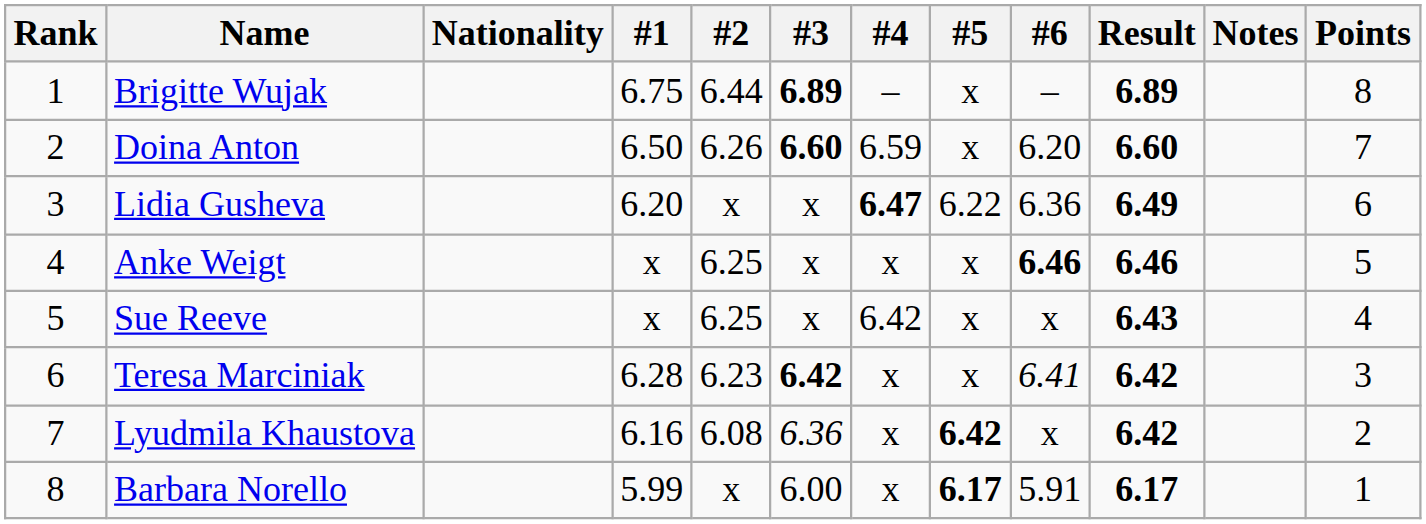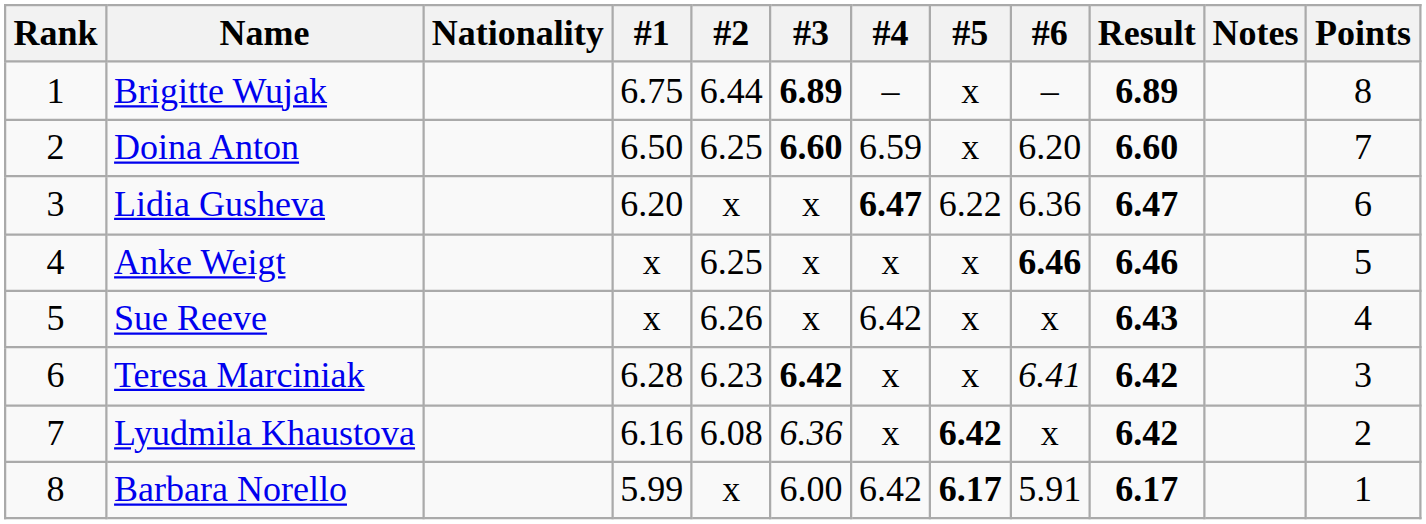Doina Anton | #2: 6.26 -> 6.25
Lidia Gusheva | Result: 6.49 -> 6.47
Sue Reeve | #2: 6.25 -> 6.26
Barbara Norello | #4: x -> 6.42
